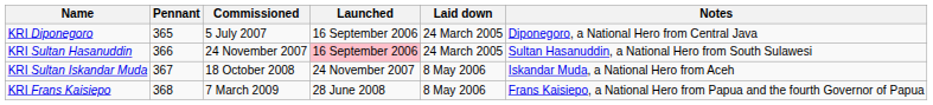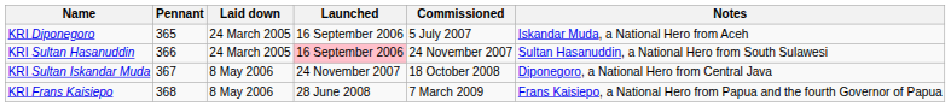columns swapped: Laid down <-> Commissioned
KRI Diponegoro | Notes: Diponegoro, a National Hero from Central Java -> Iskandar Muda, a National Hero from Aceh
KRI Sultan Iskandar Muda | Notes: Iskandar Muda, a National Hero from Aceh -> Diponegoro, a National Hero from Central Java
